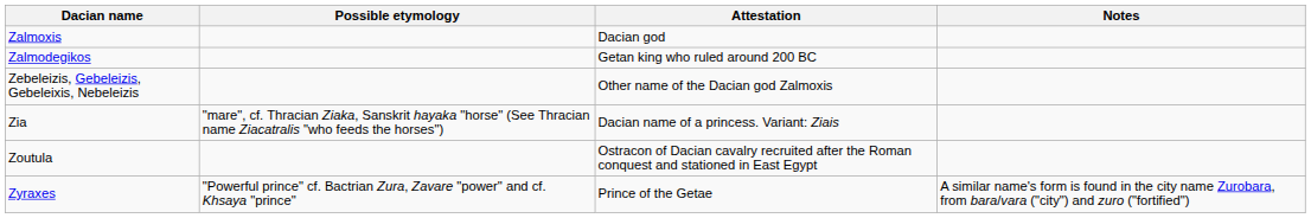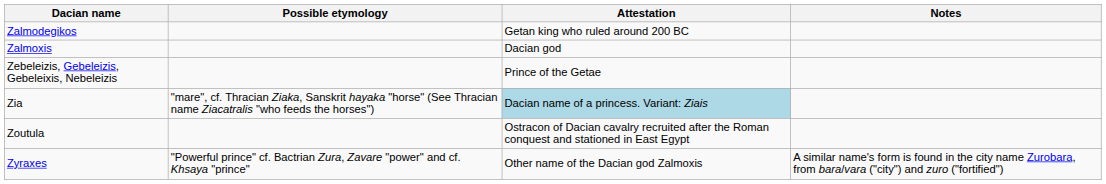rows swapped: Zalmoxis <-> Zalmodegikos
Zebeleizis, Gebeleizis, Gebeleixis, Nebeleizis | Attestation: Other name of the Dacian god Zalmoxis -> Prince of the Getae
Zia | Attestation: no background -> lightblue background
Zyraxes | Attestation: Prince of the Getae -> Other name of the Dacian god Zalmoxis
